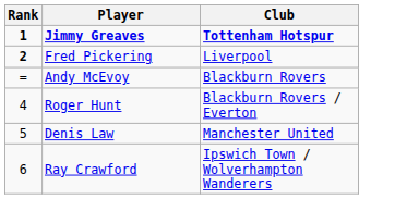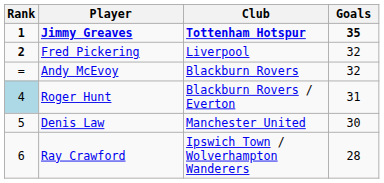+ column: Goals | 35 | 32 | 32 | 31 | 30 | 28
Roger Hunt | Rank: no background -> lightblue background
